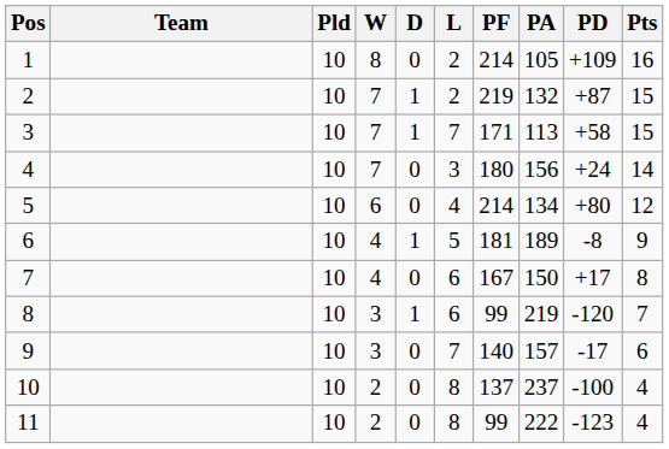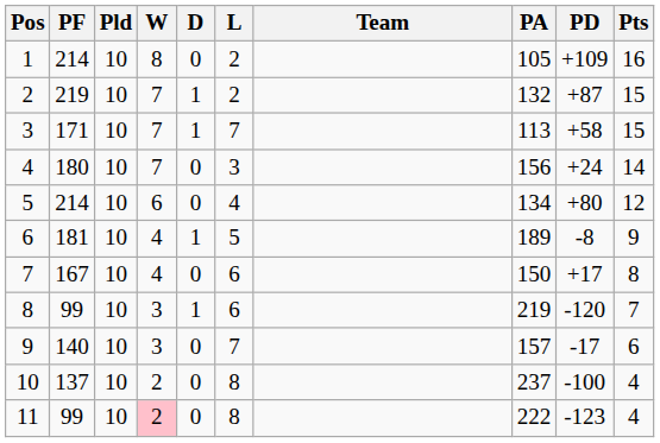columns swapped: Team <-> PF
11 | W: no background -> pink background
